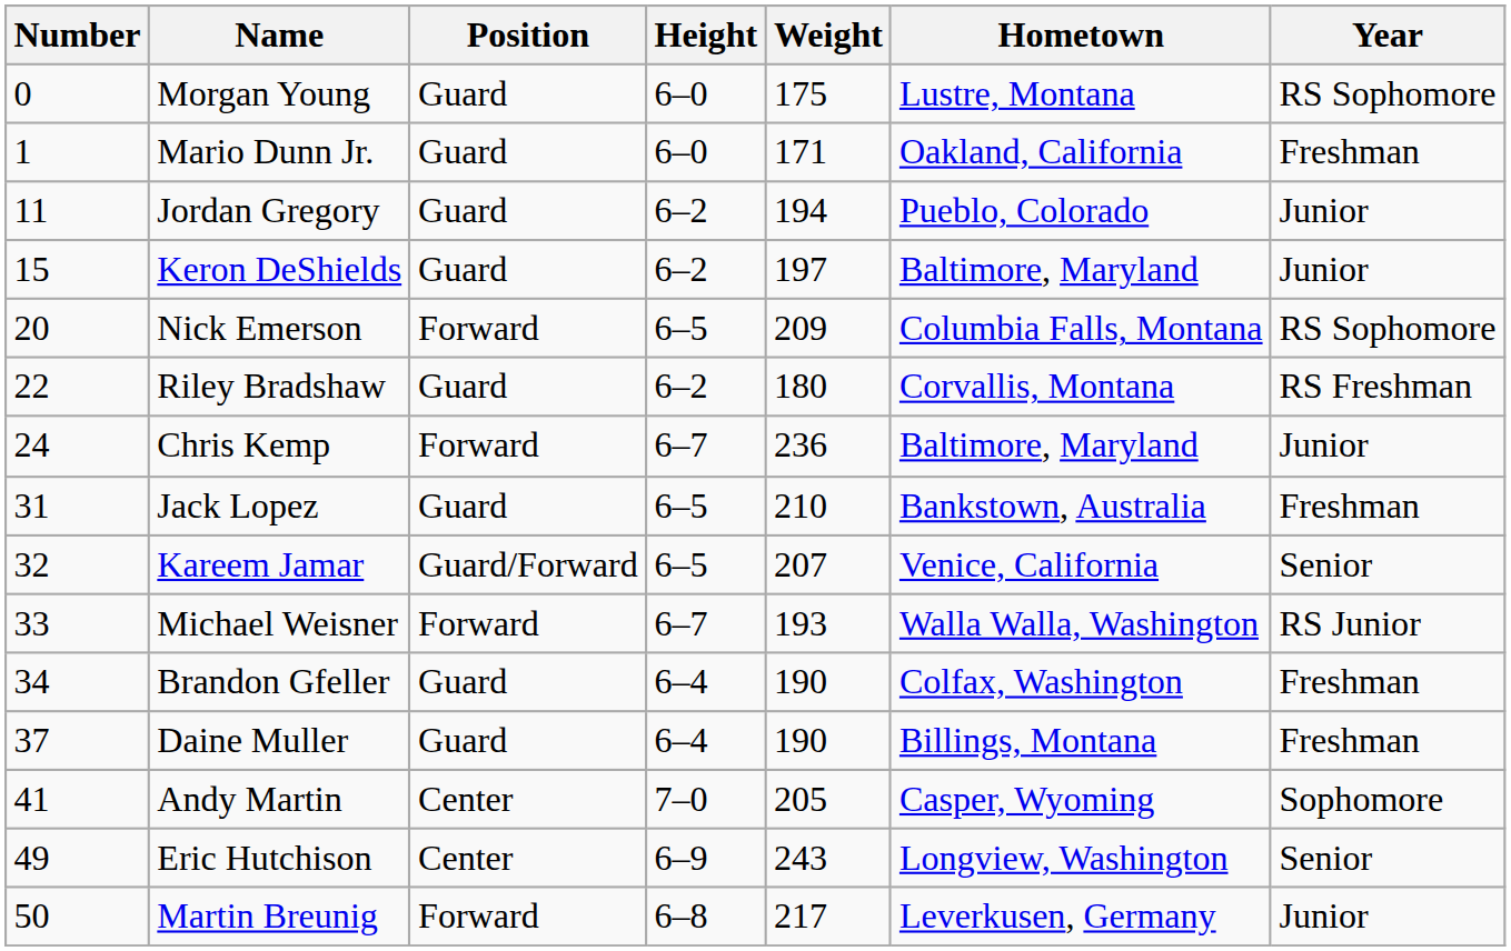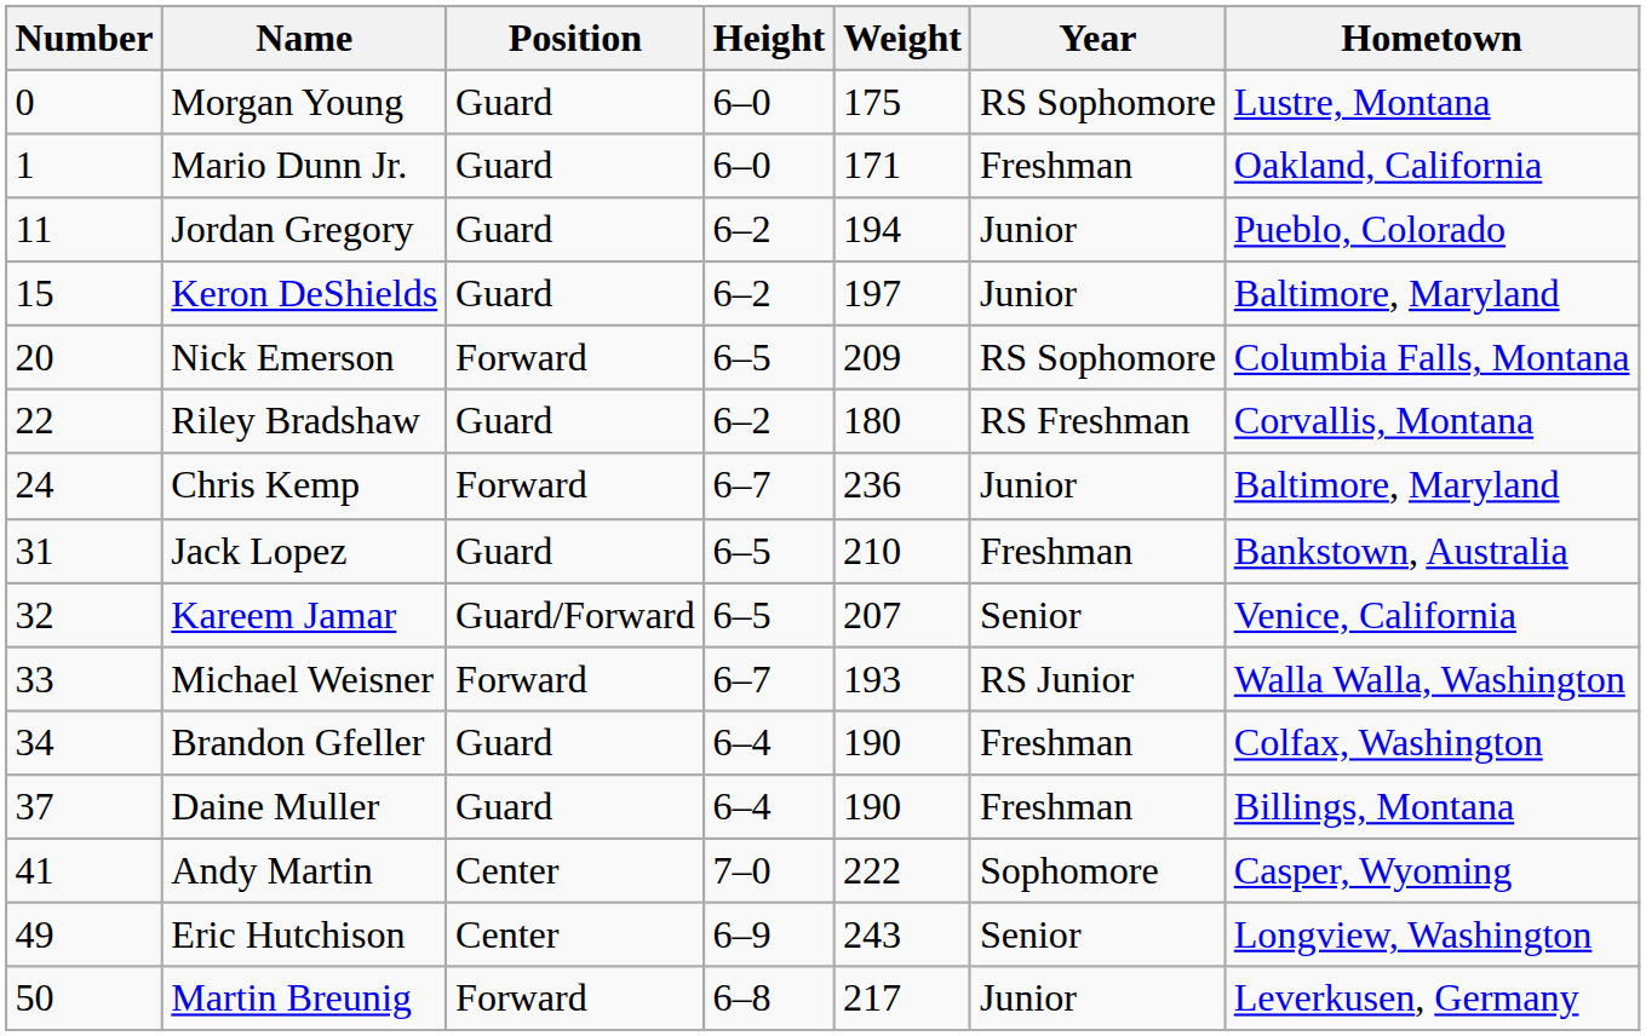columns swapped: Year <-> Hometown
Andy Martin | Weight: 205 -> 222
